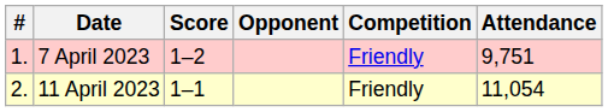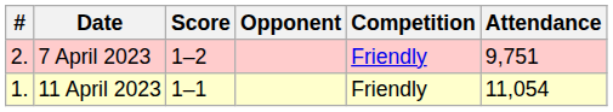7 April 2023 | #: 1. -> 2.
11 April 2023 | #: 2. -> 1.
